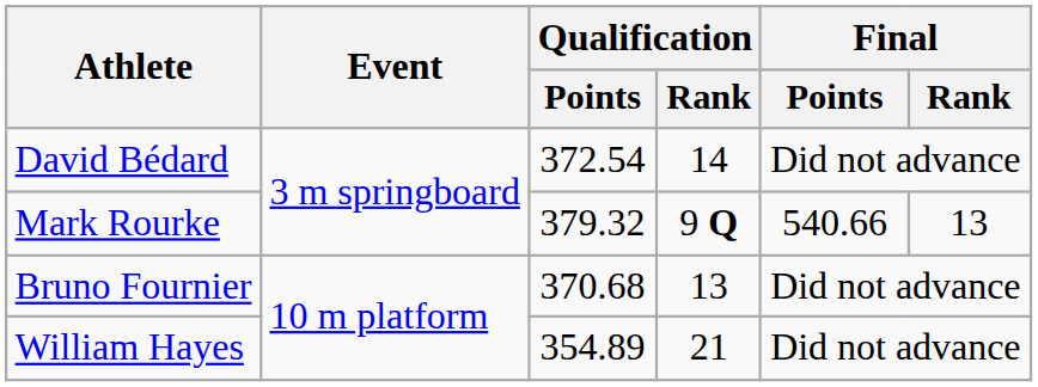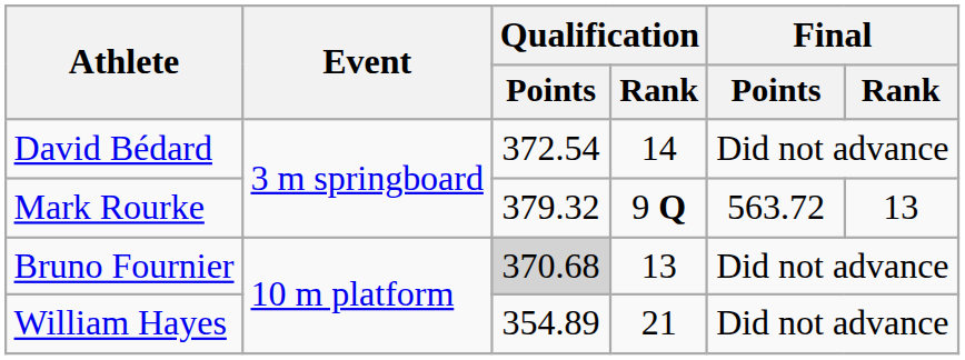Mark Rourke | Final / Points: 540.66 -> 563.72
Bruno Fournier | Qualification / Points: no background -> lightgrey background
